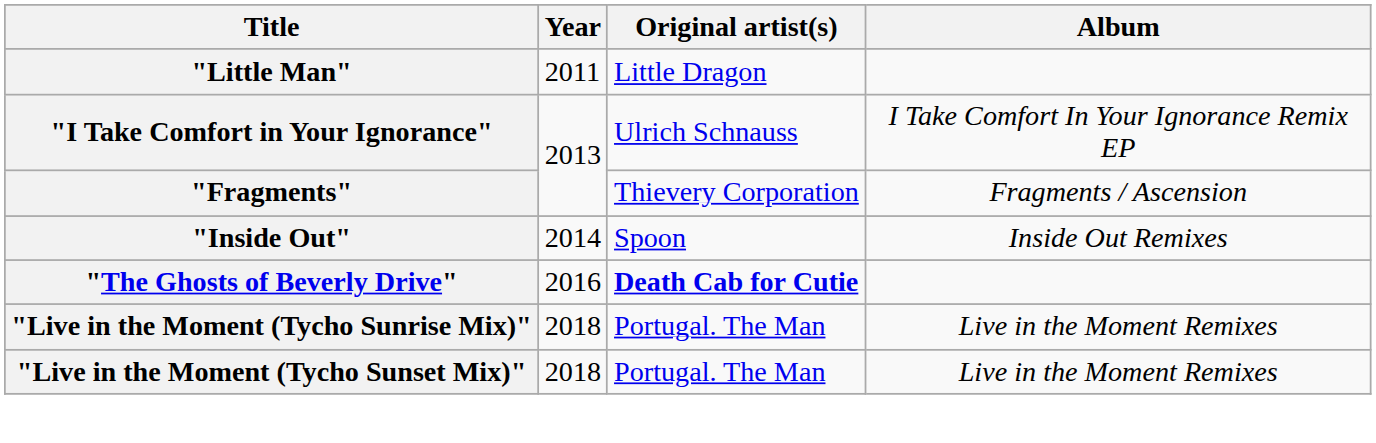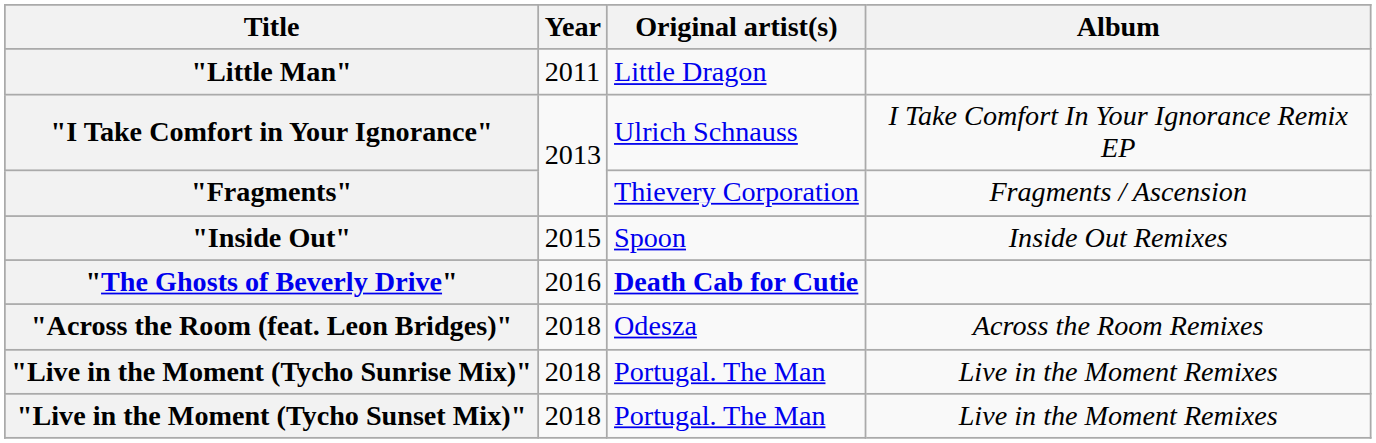"Inside Out" | Year: 2014 -> 2015
+ row: "Across the Room (feat. Leon Bridges)" | 2018 | Odesza | Across the Room Remixes
